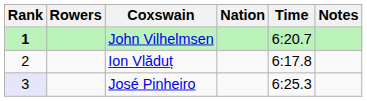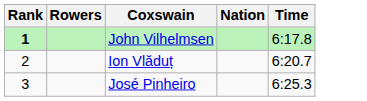- column: Notes
John Vilhelmsen | Time: 6:20.7 -> 6:17.8
Ion Vlăduț | Time: 6:17.8 -> 6:20.7
José Pinheiro | Rank: lavender background -> no background
